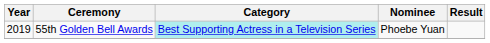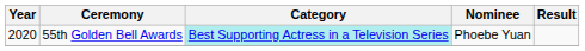55th Golden Bell Awards | Year: 2019 -> 2020
